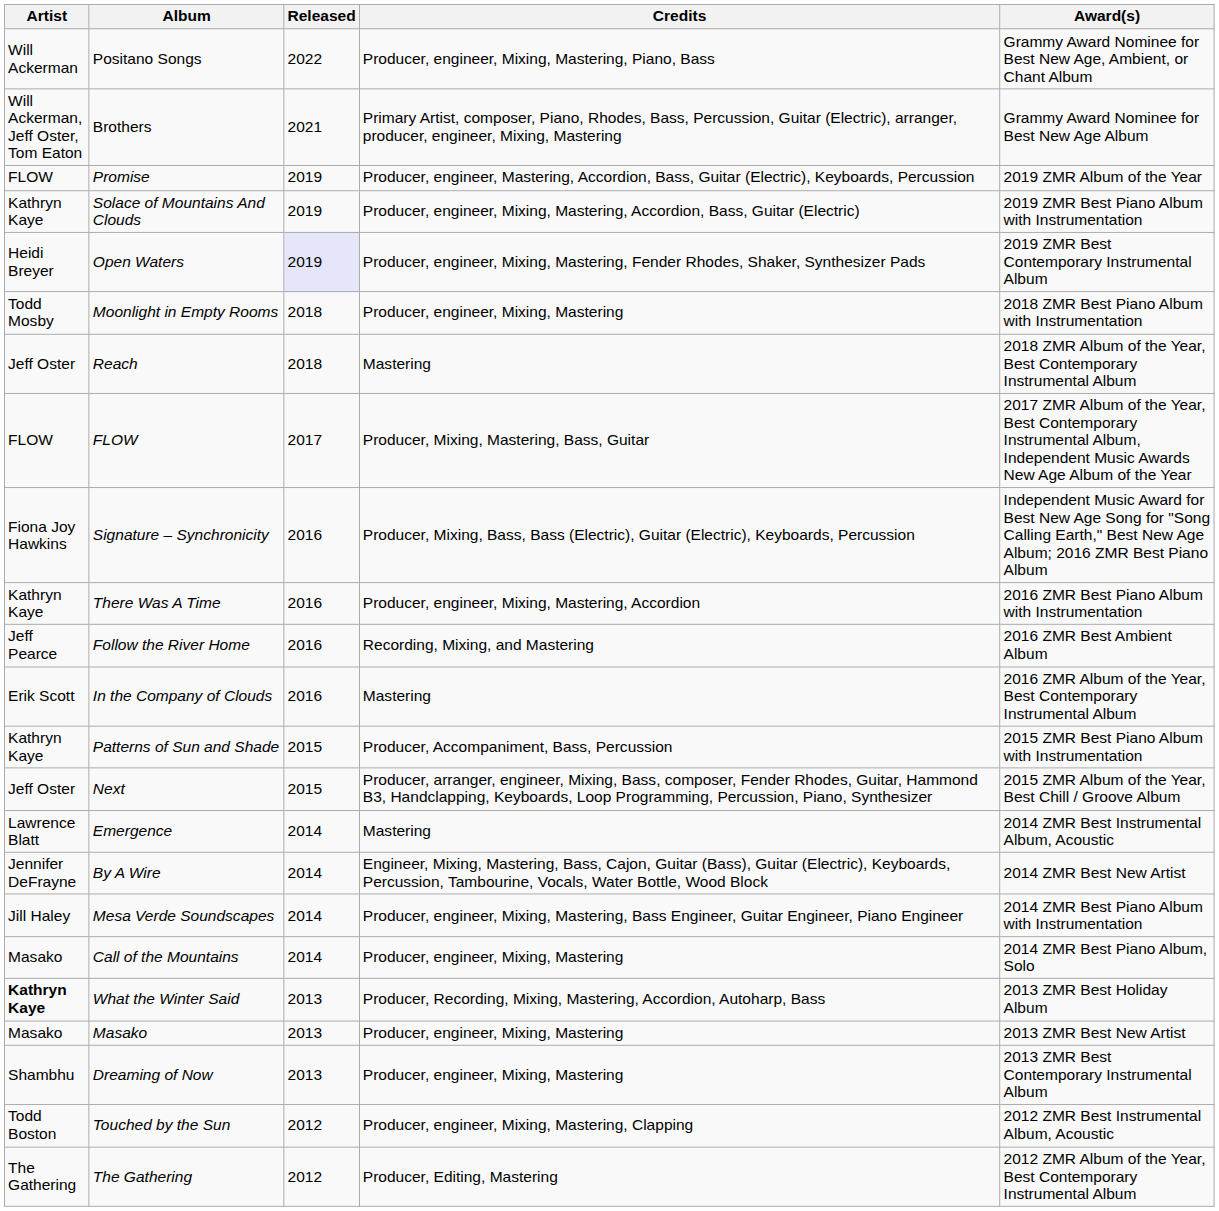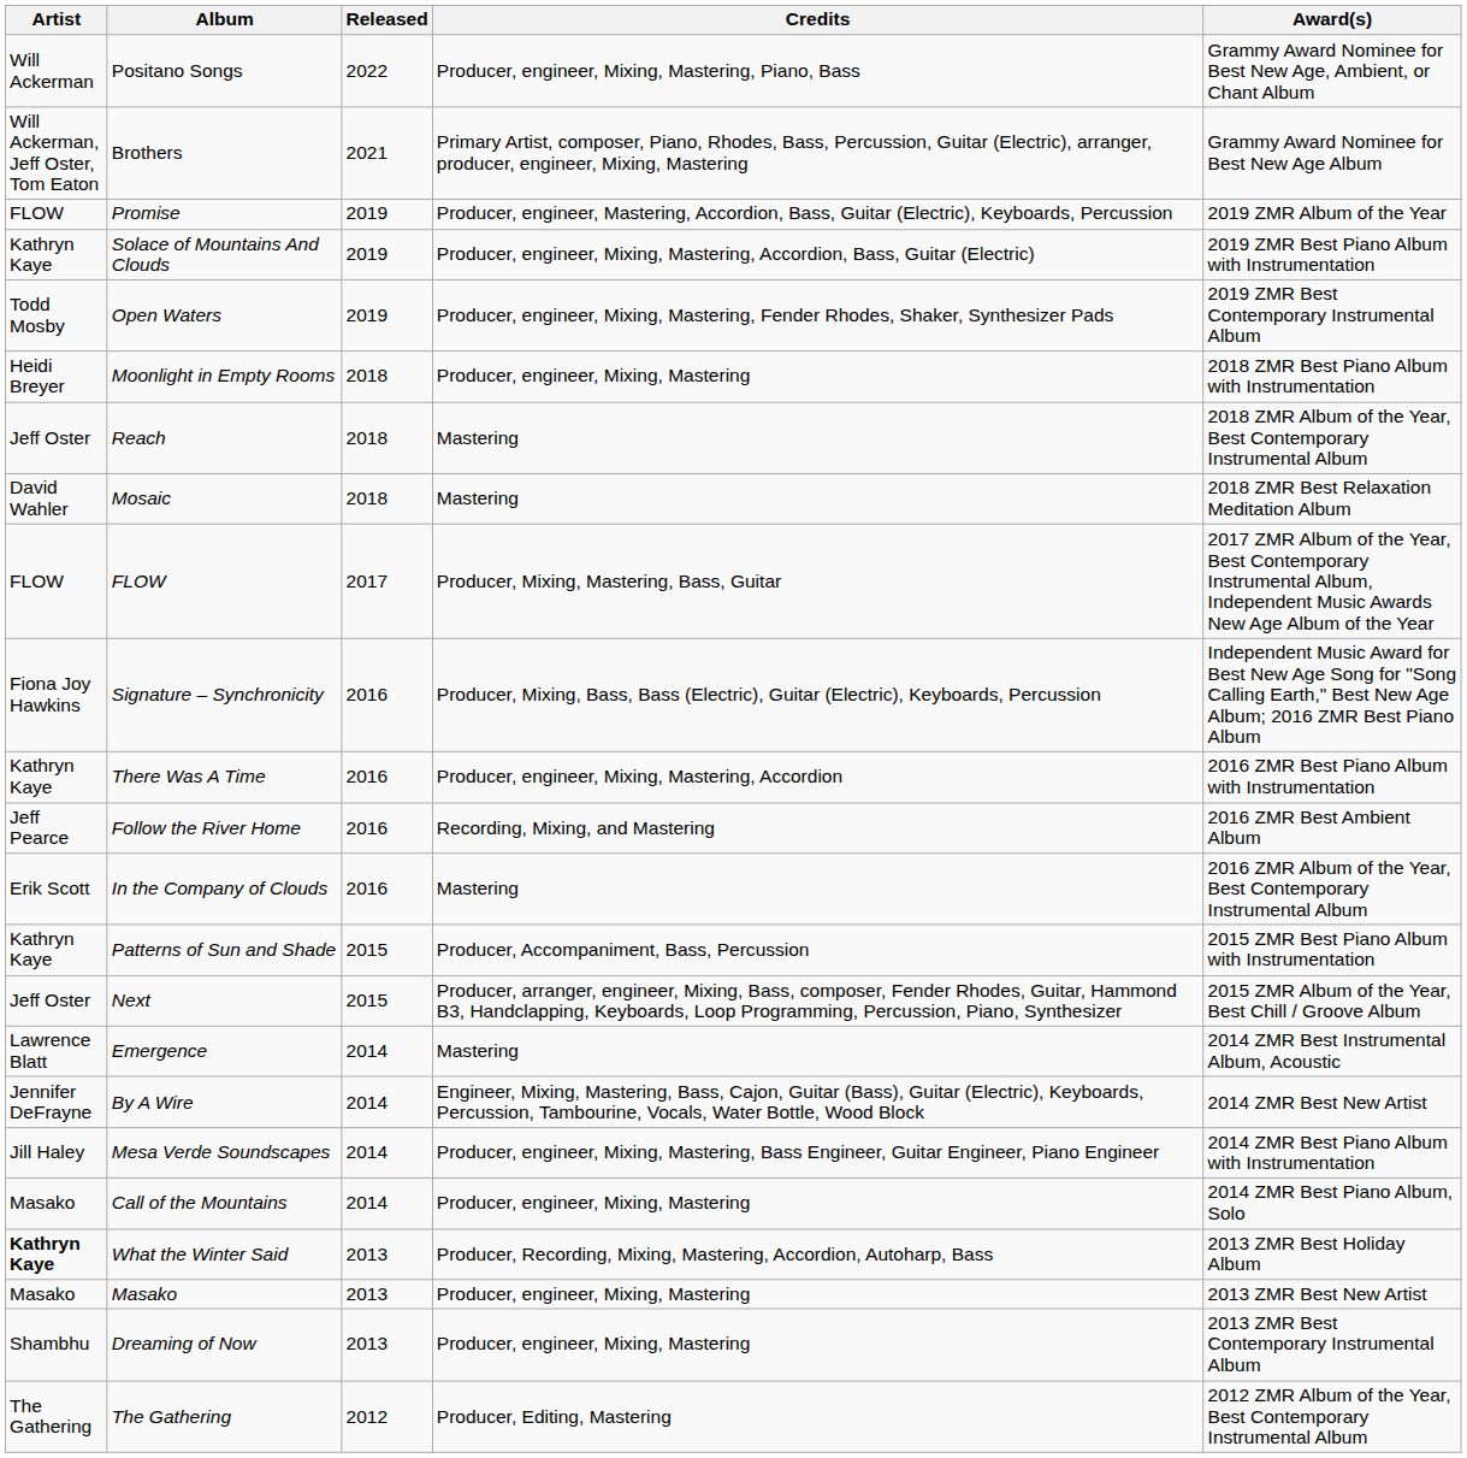Open Waters | Artist: Heidi Breyer -> Todd Mosby
Open Waters | Released: lavender background -> no background
Moonlight in Empty Rooms | Artist: Todd Mosby -> Heidi Breyer
+ row: David Wahler | Mosaic | 2018 | Mastering | 2018 ZMR Best Relaxation Meditation Album
- row: Todd Boston | Touched by the Sun | 2012 | Producer, engineer, Mixing, Mastering, Clapping | 2012 ZMR Best Instrumental Album, Acoustic
